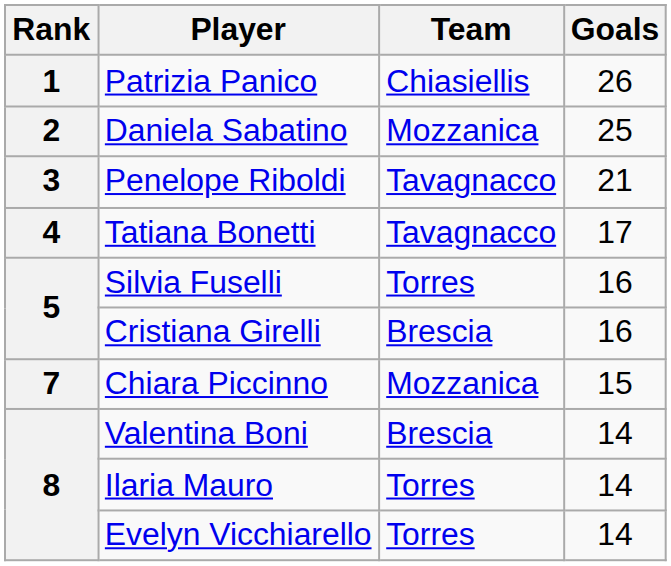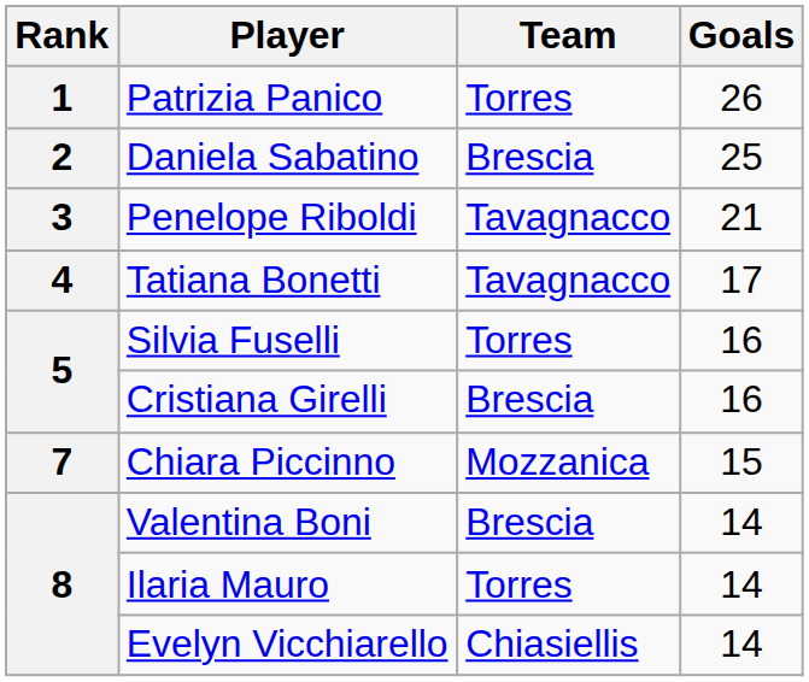Patrizia Panico | Team: Chiasiellis -> Torres
Daniela Sabatino | Team: Mozzanica -> Brescia
Evelyn Vicchiarello | Team: Torres -> Chiasiellis
